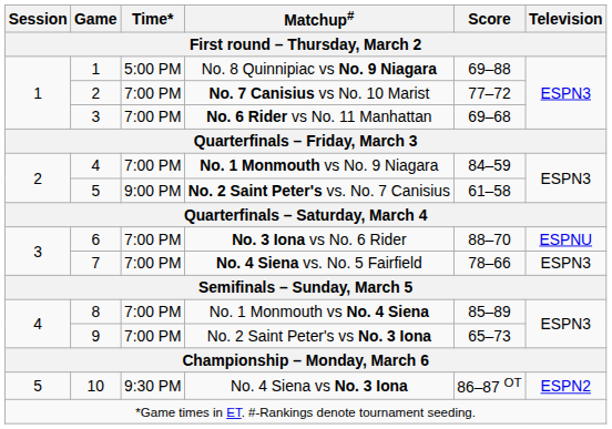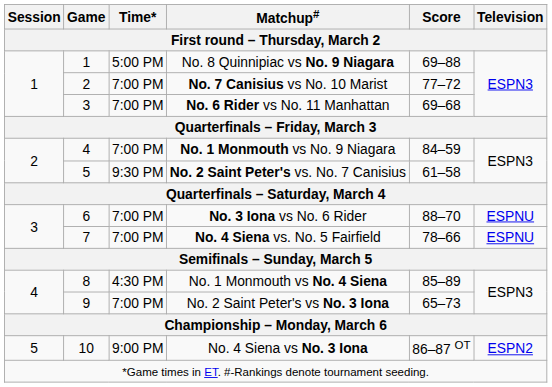No. 2 Saint Peter's vs. No. 7 Canisius | Time*: 9:00 PM -> 9:30 PM
No. 4 Siena vs. No. 5 Fairfield | Television: ESPN3 -> ESPNU
No. 1 Monmouth vs No. 4 Siena | Time*: 7:00 PM -> 4:30 PM
No. 4 Siena vs No. 3 Iona | Time*: 9:30 PM -> 9:00 PM
